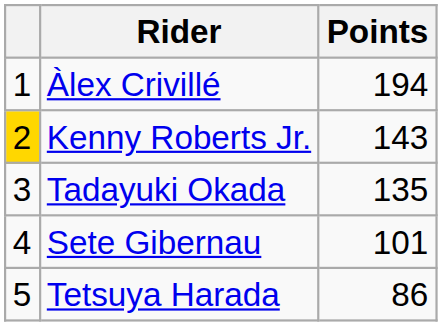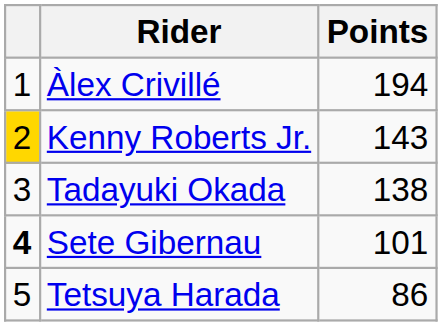Tadayuki Okada | Points: 135 -> 138
Sete Gibernau | column 1: normal -> bold
